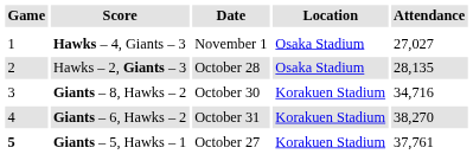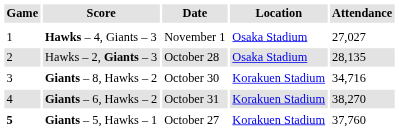Giants – 5, Hawks – 1 | Attendance: 37,761 -> 37,760
